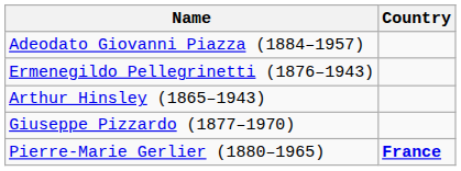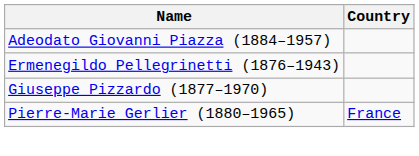- row: Arthur Hinsley (1865–1943)
Pierre-Marie Gerlier (1880–1965) | Country: bold -> normal
